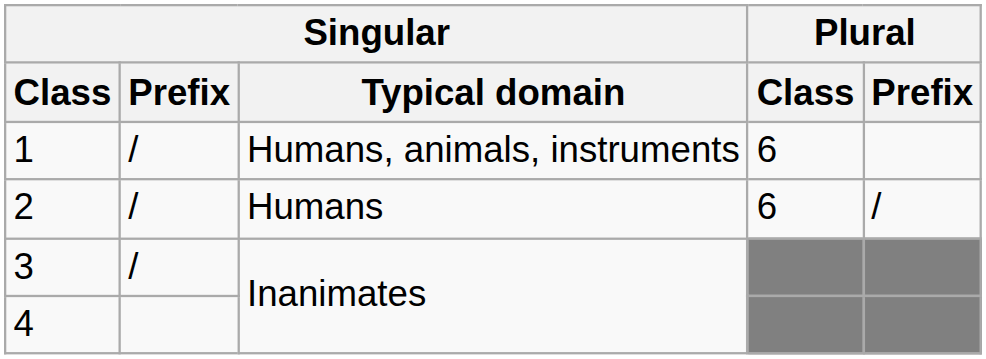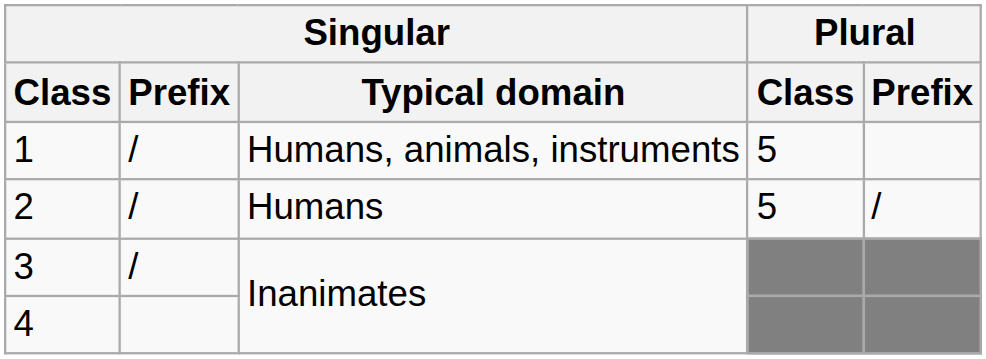1 | Plural / Class: 6 -> 5
2 | Plural / Class: 6 -> 5
